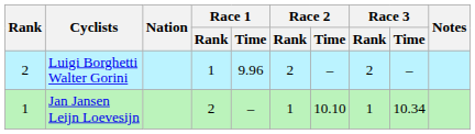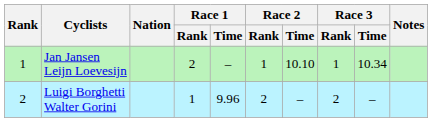rows swapped: Jan Jansen Leijn Loevesijn <-> Luigi Borghetti Walter Gorini
